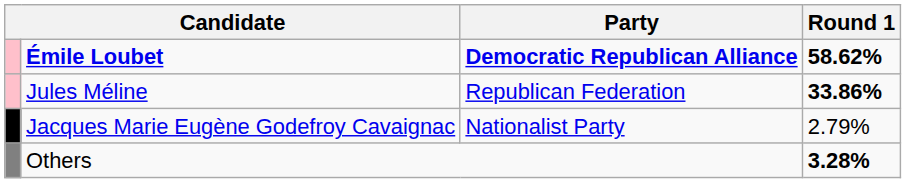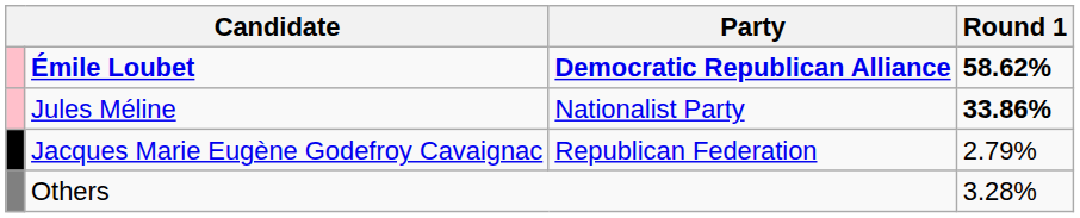Jules Méline | Party: Republican Federation -> Nationalist Party
Jacques Marie Eugène Godefroy Cavaignac | Party: Nationalist Party -> Republican Federation
Others | Round 1: bold -> normal
